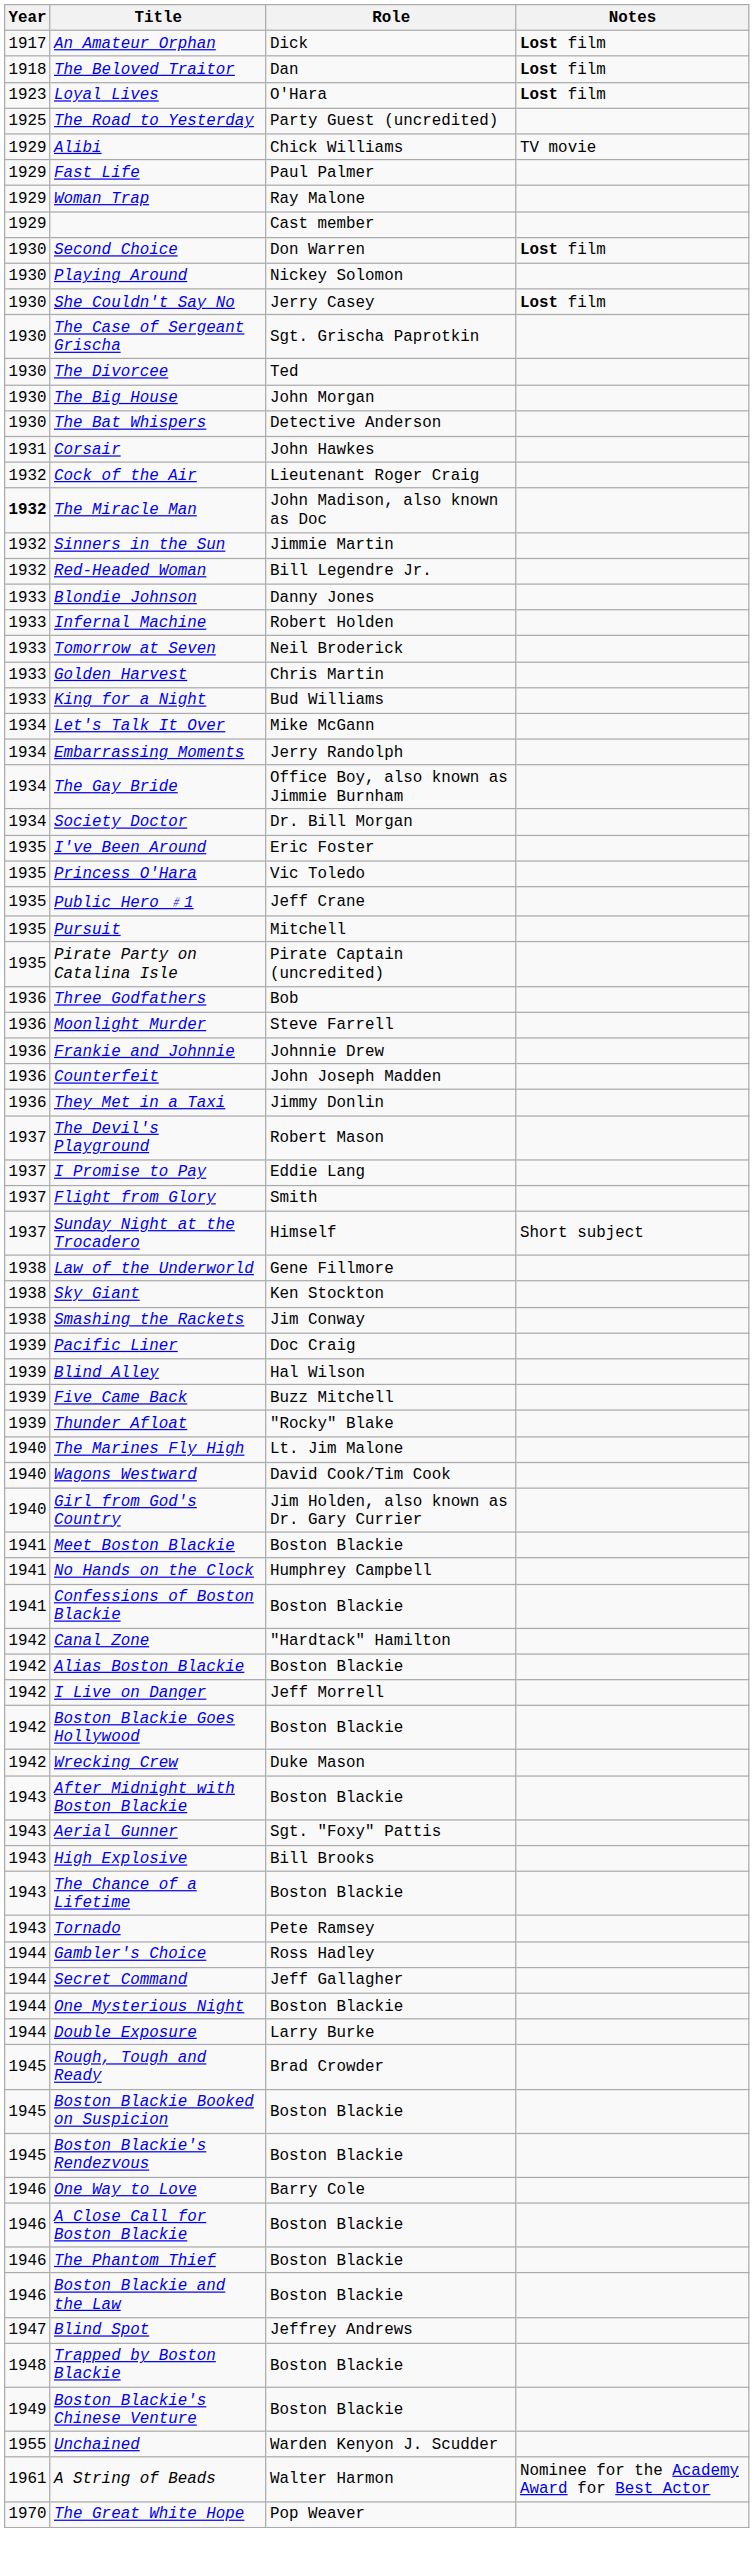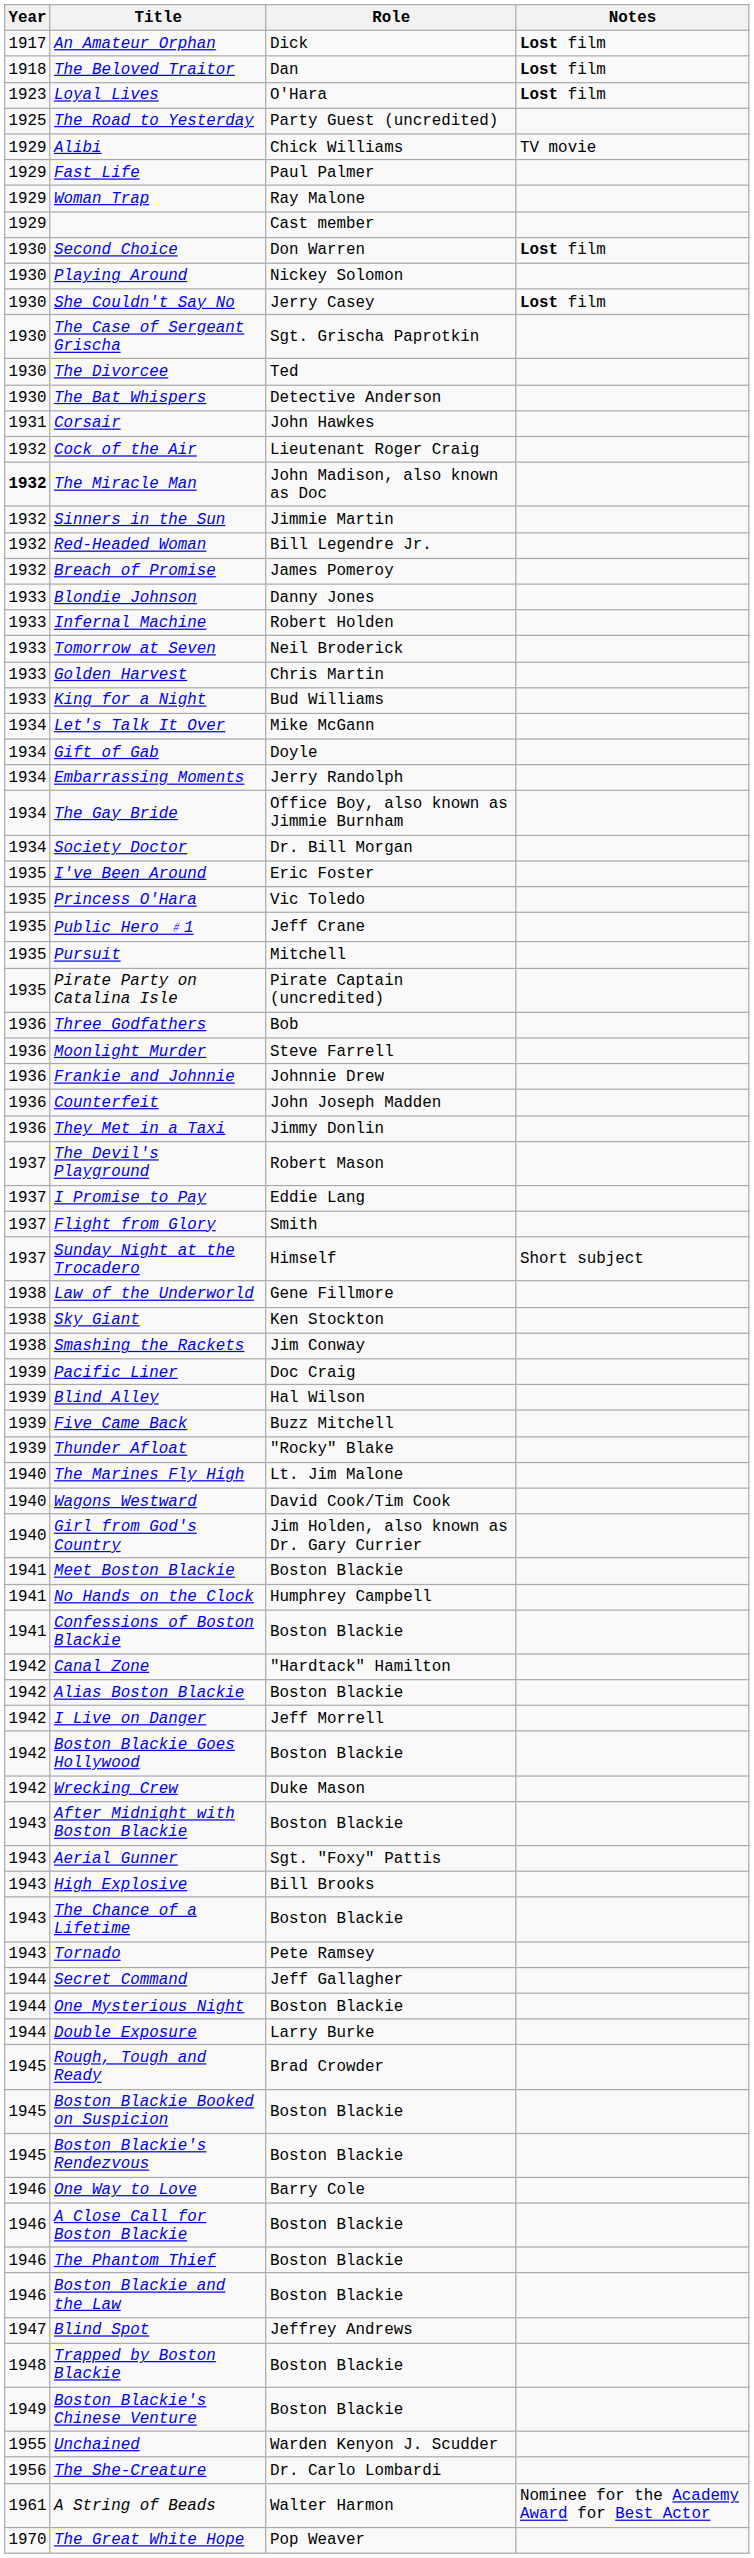- row: 1930 | The Big House | John Morgan
+ row: 1932 | Breach of Promise | James Pomeroy
+ row: 1934 | Gift of Gab | Doyle
- row: 1944 | Gambler's Choice | Ross Hadley
+ row: 1956 | The She-Creature | Dr. Carlo Lombardi
